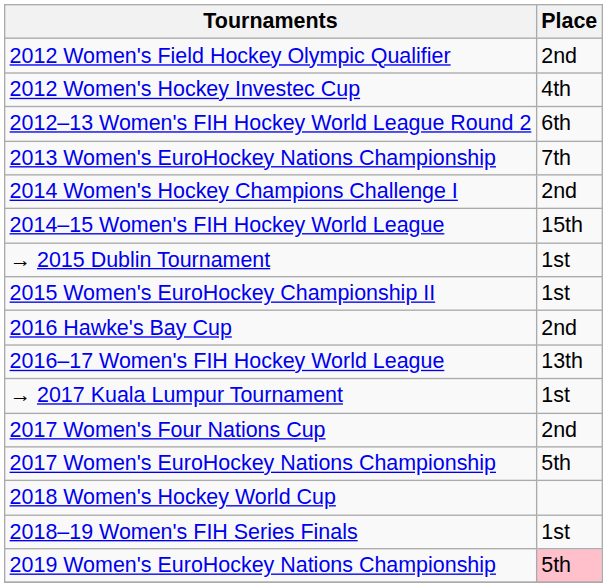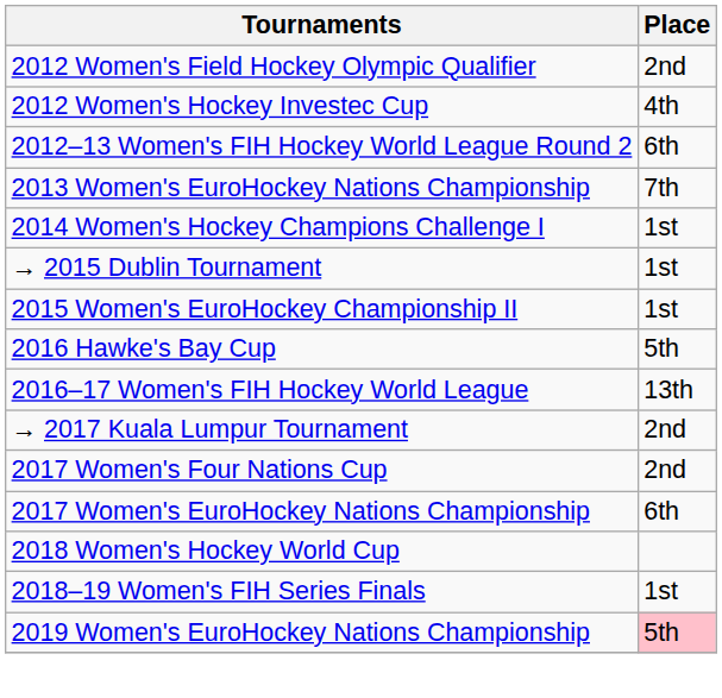2014 Women's Hockey Champions Challenge I | Place: 2nd -> 1st
- row: 2014–15 Women's FIH Hockey World League | 15th
2016 Hawke's Bay Cup | Place: 2nd -> 5th
→ 2017 Kuala Lumpur Tournament | Place: 1st -> 2nd
2017 Women's EuroHockey Nations Championship | Place: 5th -> 6th
